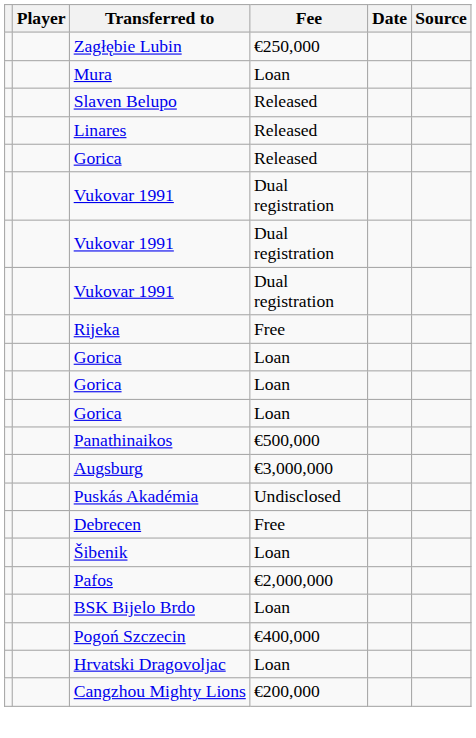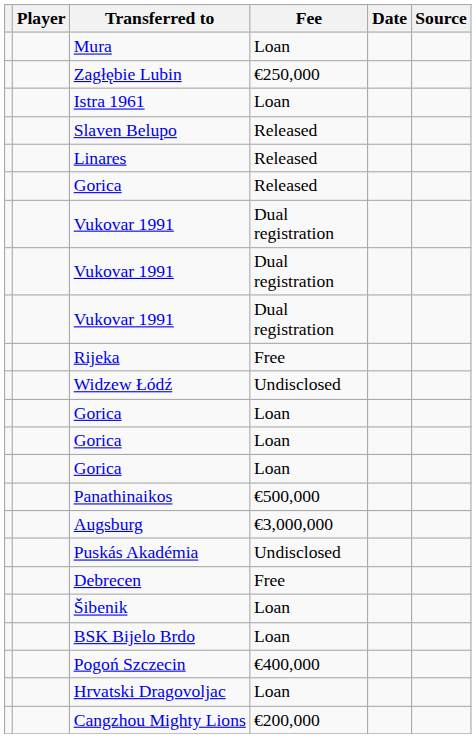rows swapped: Mura <-> Zagłębie Lubin
+ row: Istra 1961 | Loan
+ row: Widzew Łódź | Undisclosed
- row: Pafos | €2,000,000
